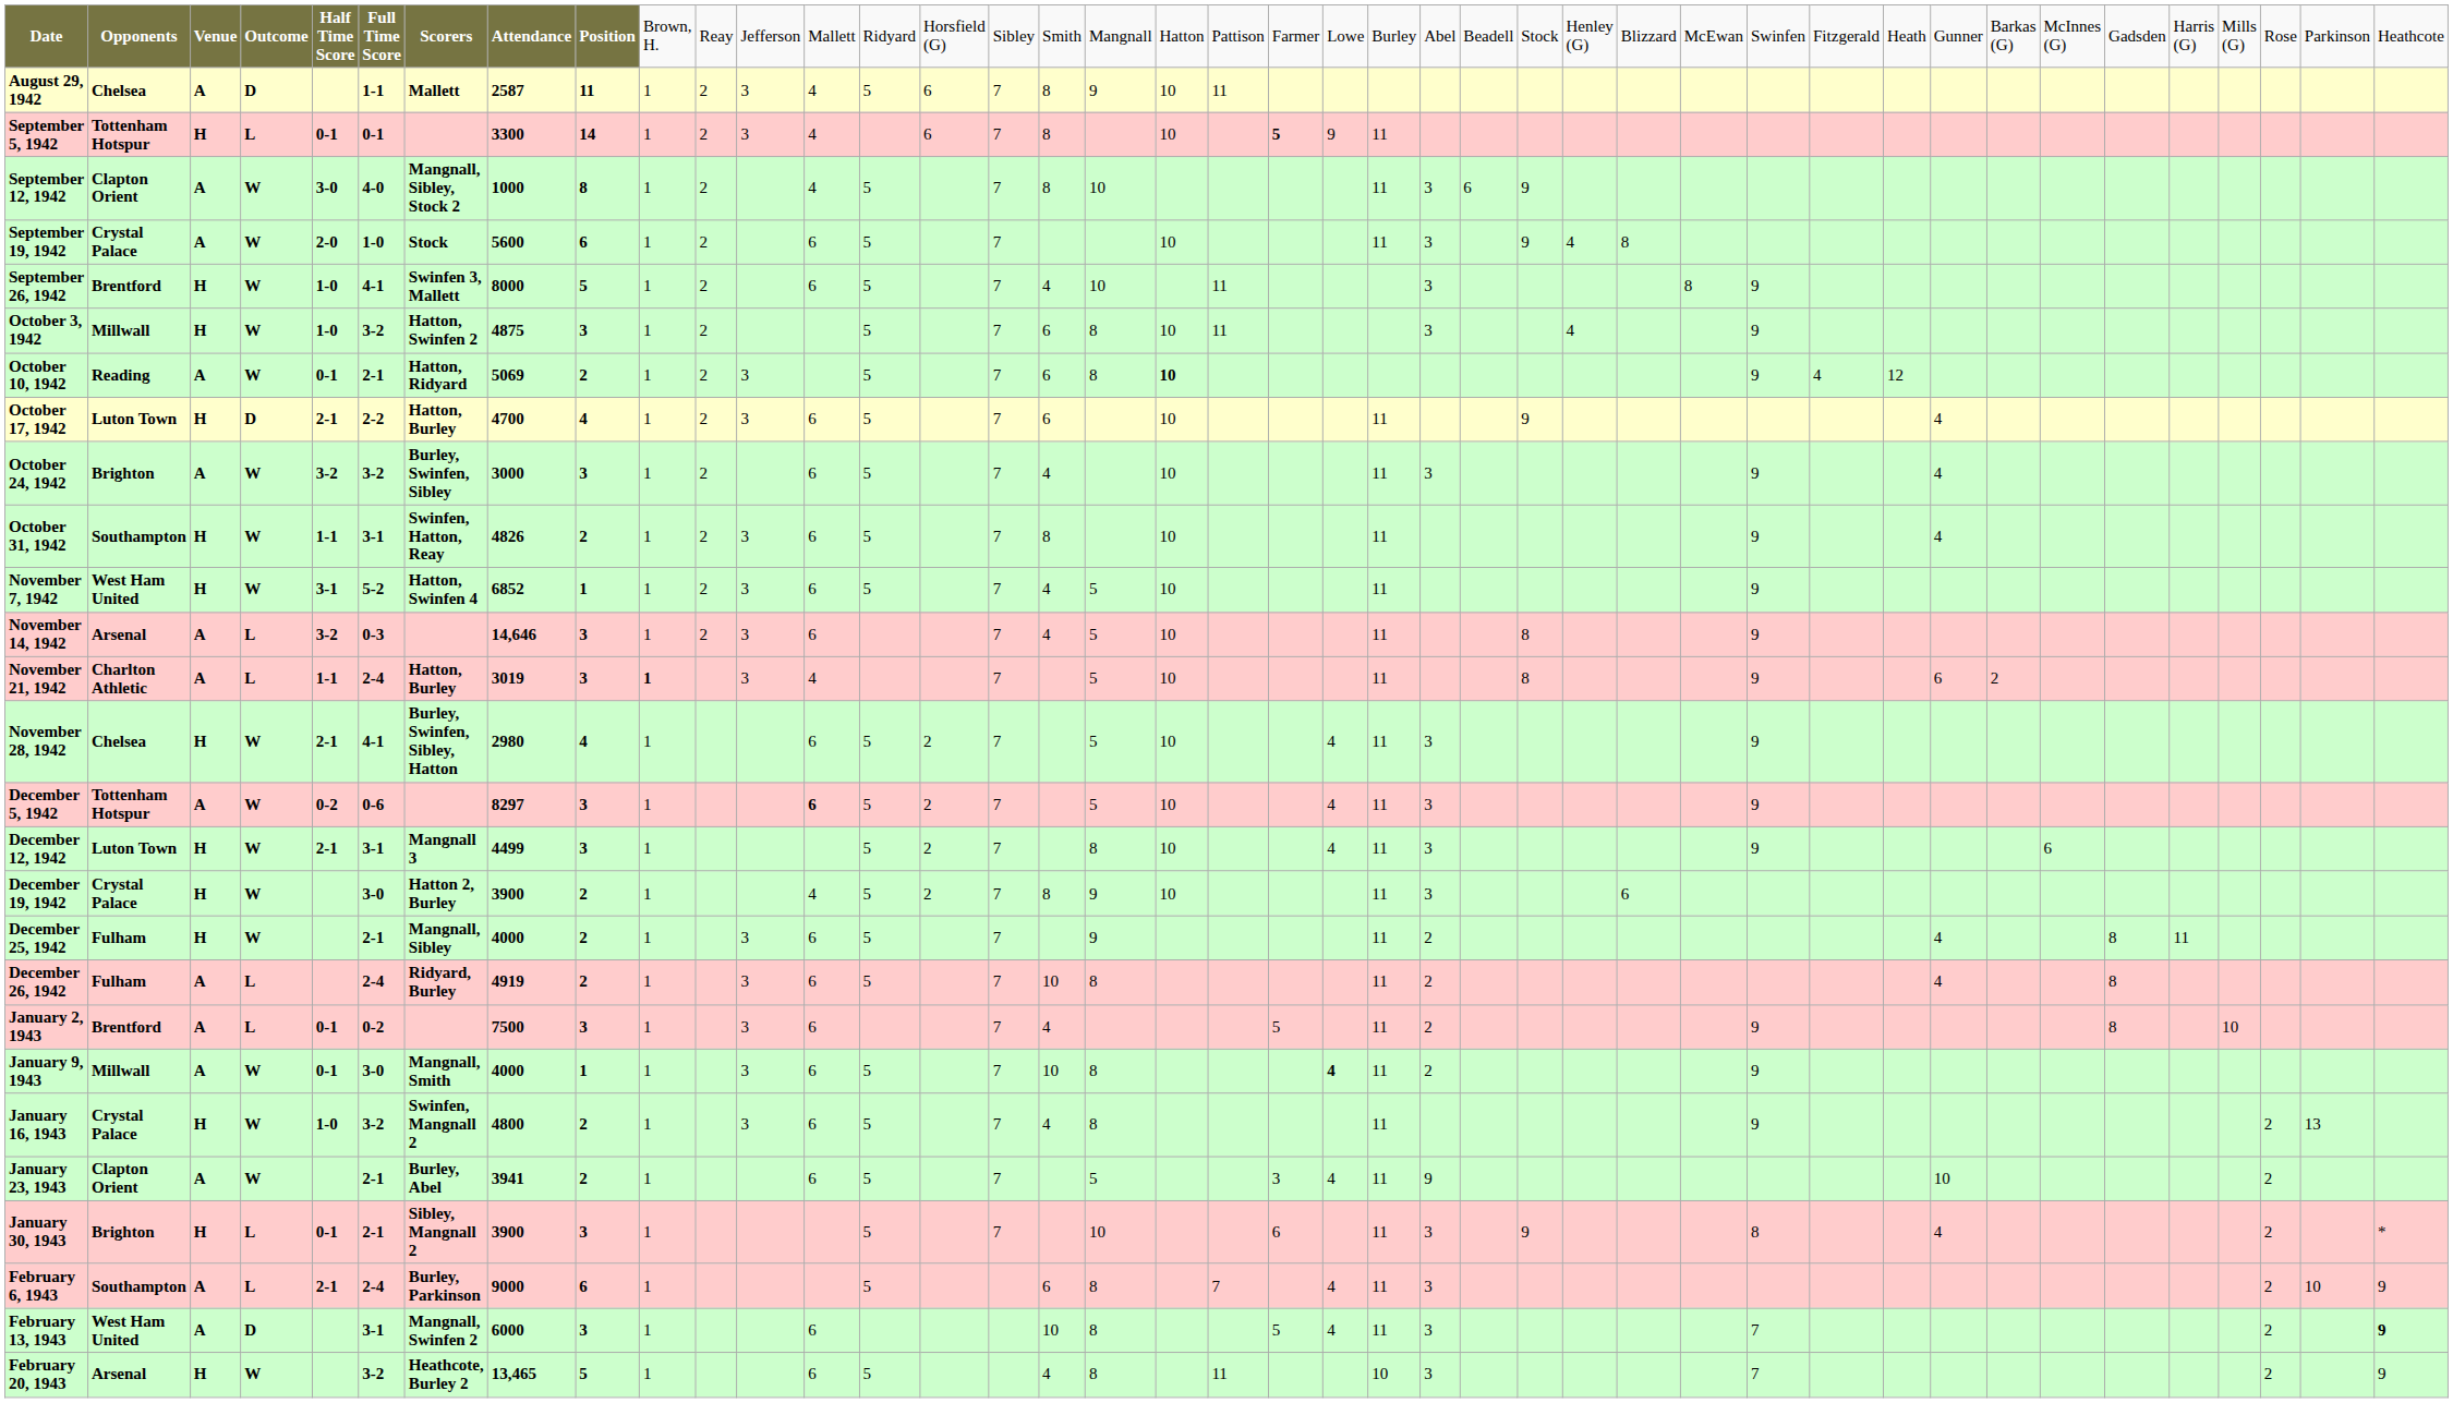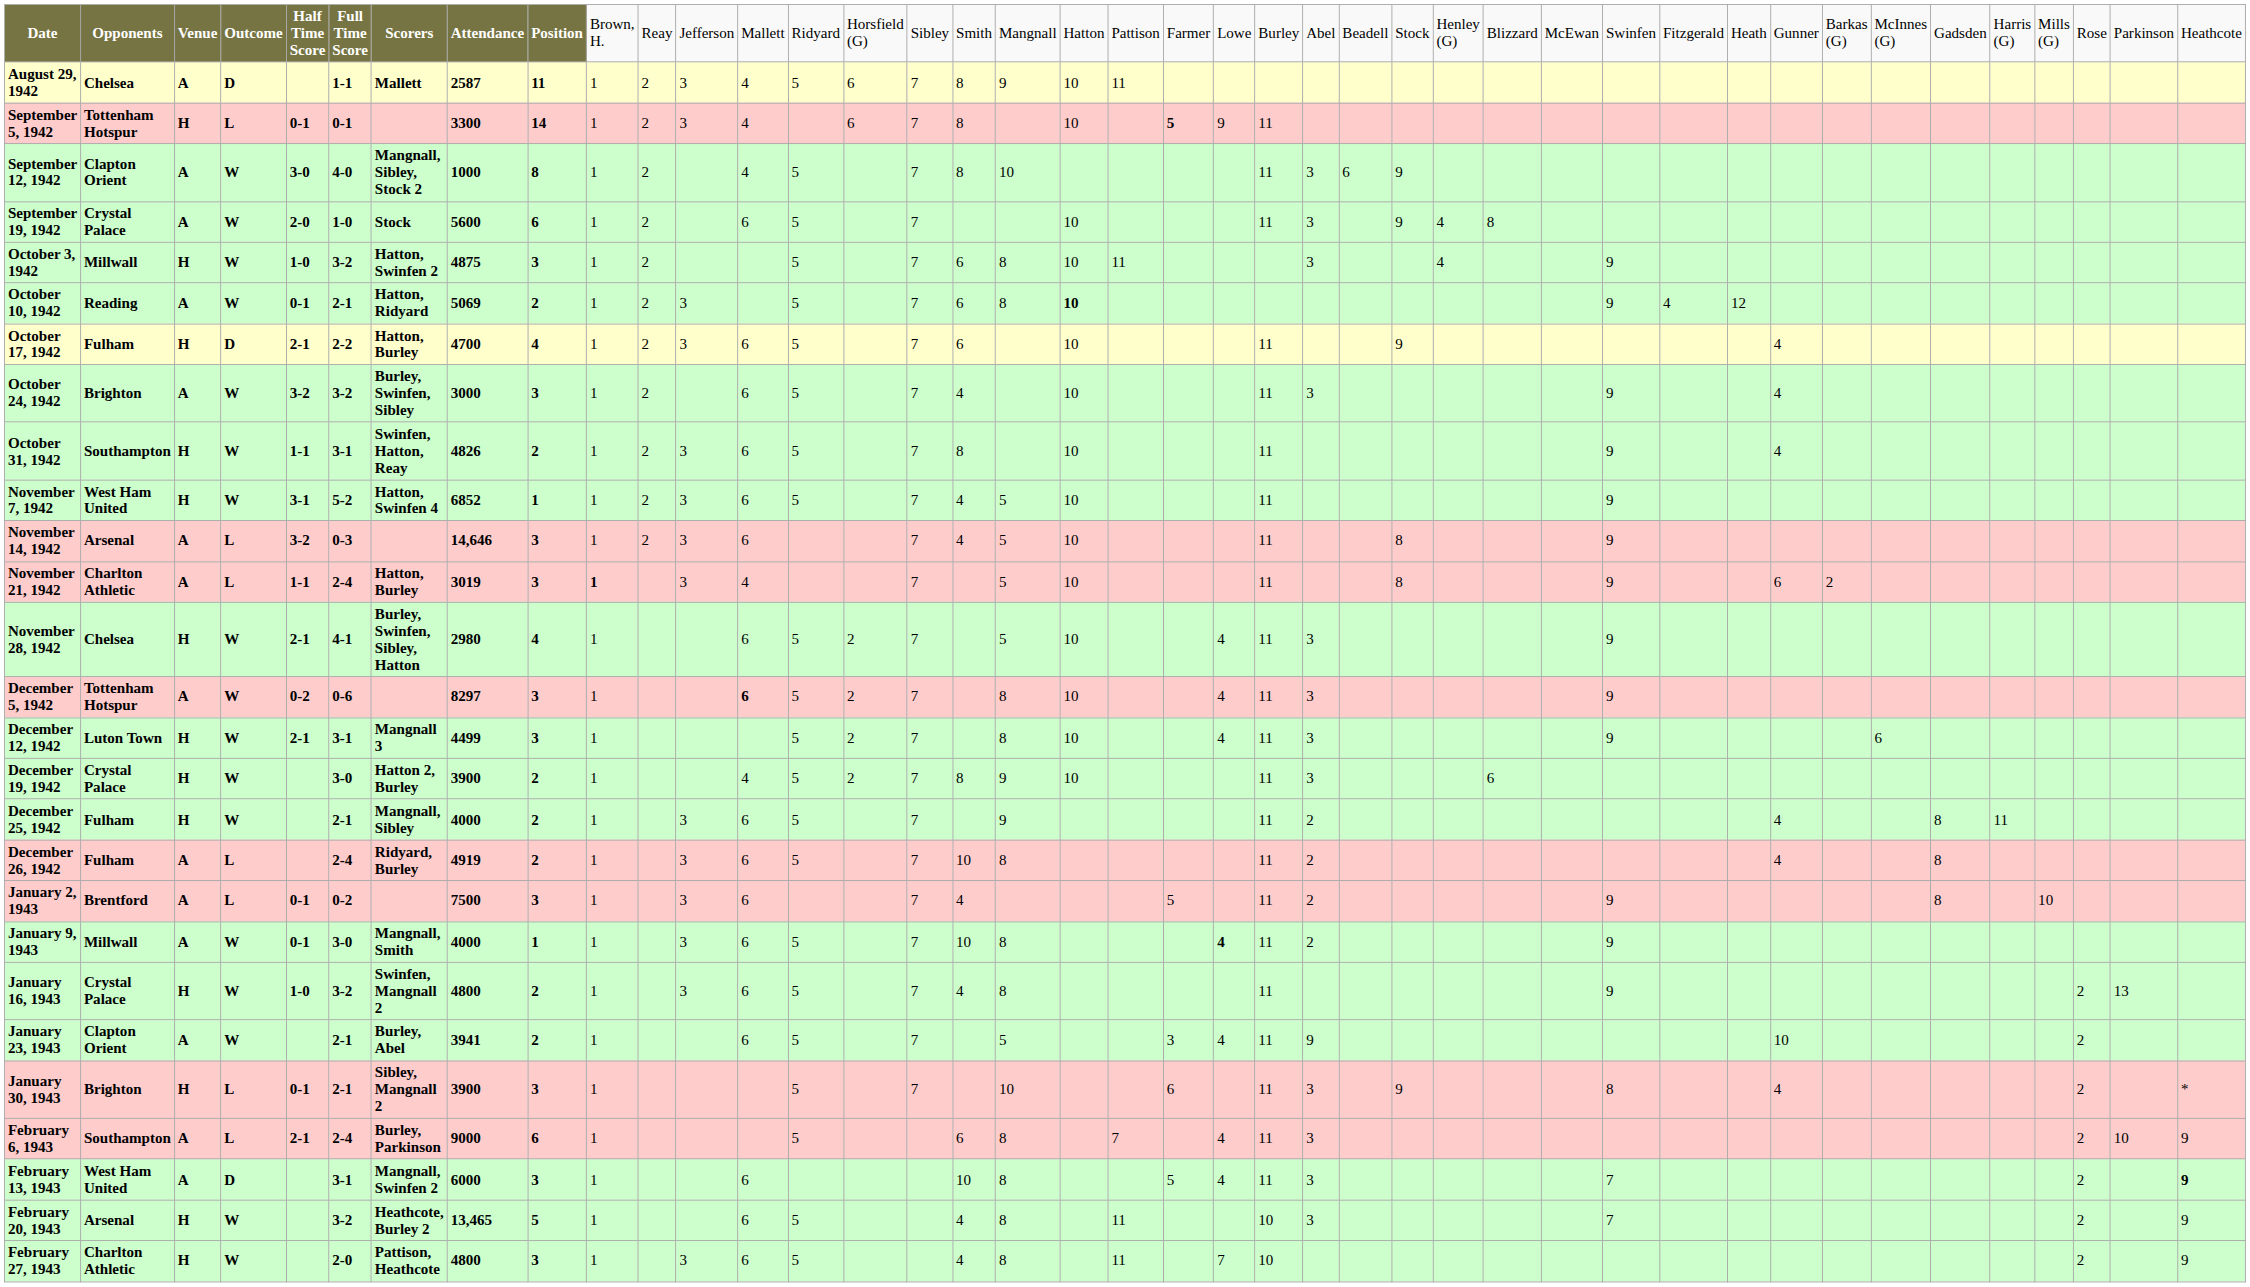- row: September 26, 1942 | Brentford | H | W | 1-0 | 4-1 | Swinfen 3, Mallett | 8000 | 5 | 1 | 2 | 6 | 5 | 7 | 4 | 10 | 11 | 3 | 8 | 9
October 17, 1942 | column 2: Luton Town -> Fulham
December 5, 1942 | column 18: 5 -> 8
+ row: February 27, 1943 | Charlton Athletic | H | W | 2-0 | Pattison, Heathcote | 4800 | 3 | 1 | 3 | 6 | 5 | 4 | 8 | 11 | 7 | 10 | 2 | 9
